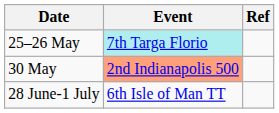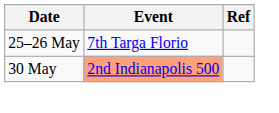25–26 May | Event: paleturquoise background -> no background
- row: 28 June-1 July | 6th Isle of Man TT
